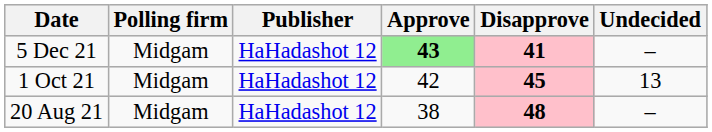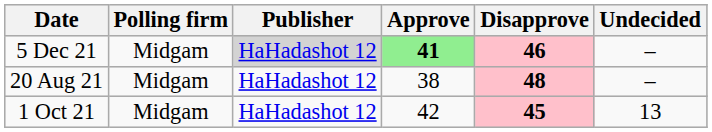5 Dec 21 | Publisher: no background -> lightgrey background
5 Dec 21 | Approve: 43 -> 41
5 Dec 21 | Disapprove: 41 -> 46
rows swapped: 1 Oct 21 <-> 20 Aug 21
